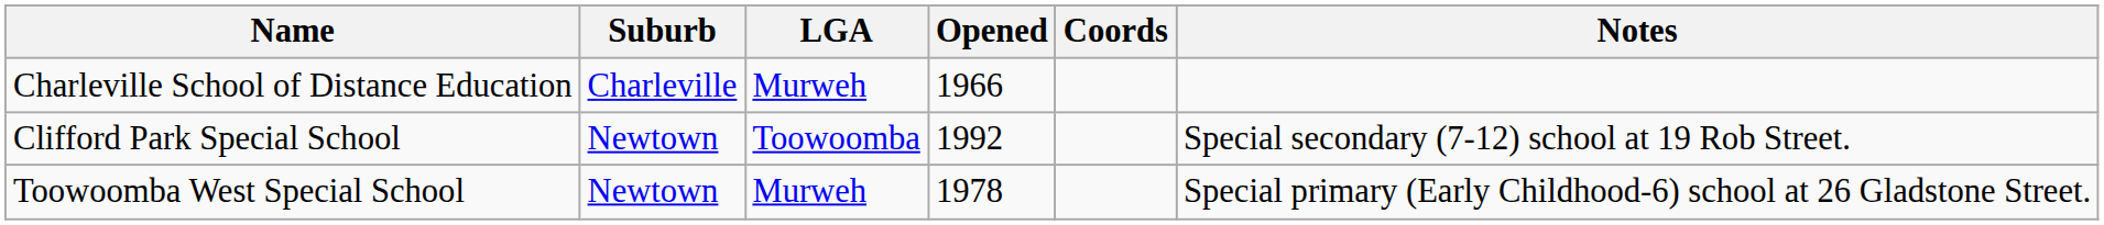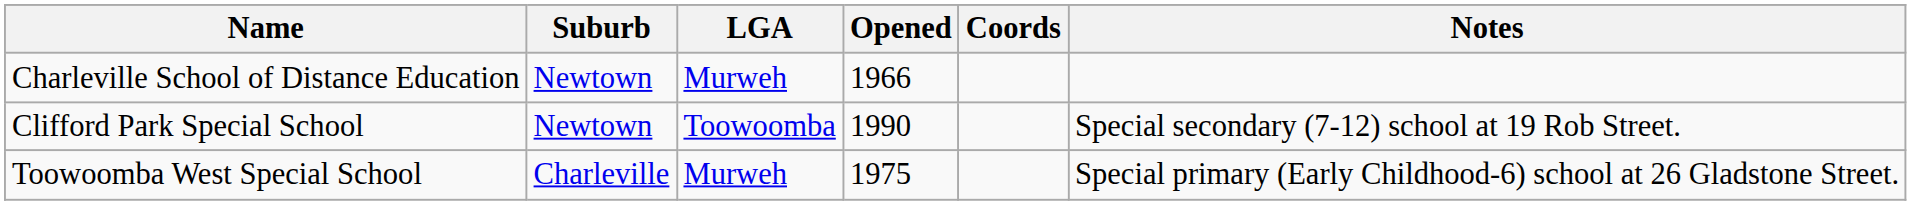Charleville School of Distance Education | Suburb: Charleville -> Newtown
Clifford Park Special School | Opened: 1992 -> 1990
Toowoomba West Special School | Suburb: Newtown -> Charleville
Toowoomba West Special School | Opened: 1978 -> 1975
